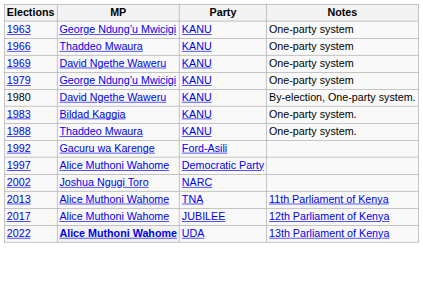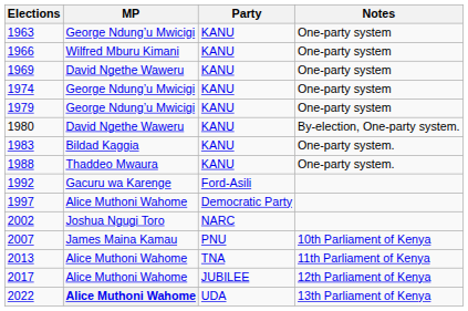1966 | MP: Thaddeo Mwaura -> Wilfred Mburu Kimani
+ row: 1974 | George Ndung’u Mwicigi | KANU | One-party system
+ row: 2007 | James Maina Kamau | PNU | 10th Parliament of Kenya
